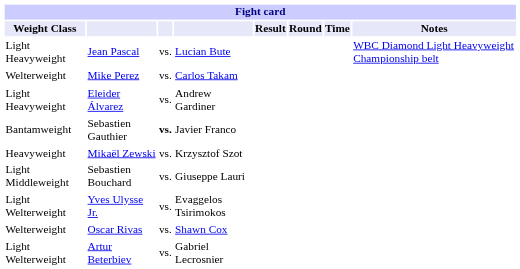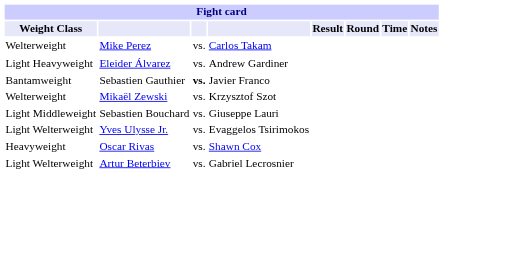- row: Light Heavyweight | Jean Pascal | vs. | Lucian Bute | WBC Diamond Light Heavyweight Championship belt
Mikaël Zewski | Fight card / Weight Class: Heavyweight -> Welterweight
Oscar Rivas | Fight card / Weight Class: Welterweight -> Heavyweight
